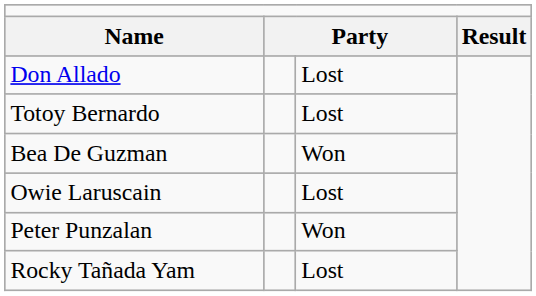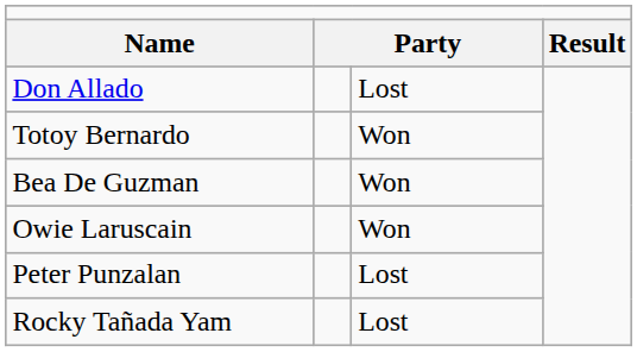Totoy Bernardo | column 3: Lost -> Won
Owie Laruscain | column 3: Lost -> Won
Peter Punzalan | column 3: Won -> Lost
